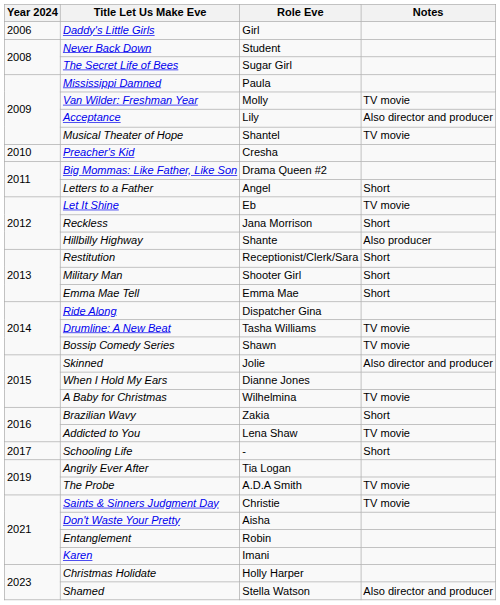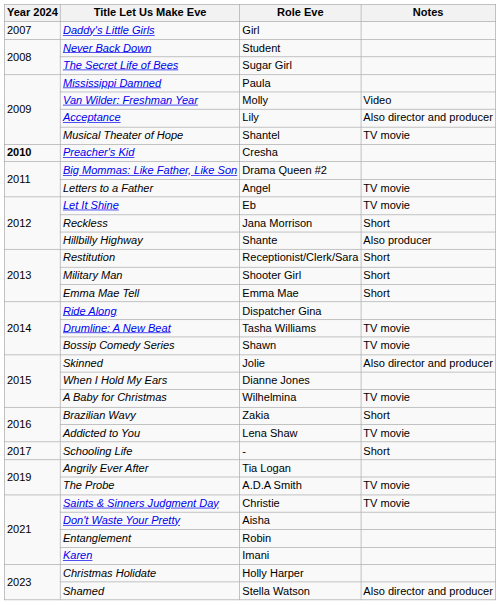Daddy's Little Girls | Year 2024: 2006 -> 2007
Van Wilder: Freshman Year | Notes: TV movie -> Video
Preacher's Kid | Year 2024: normal -> bold
Letters to a Father | Notes: Short -> TV movie
